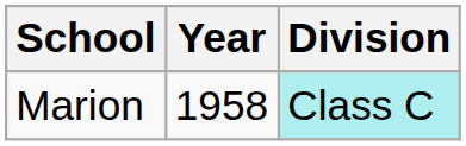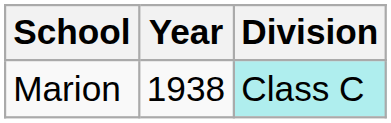Marion | Year: 1958 -> 1938
